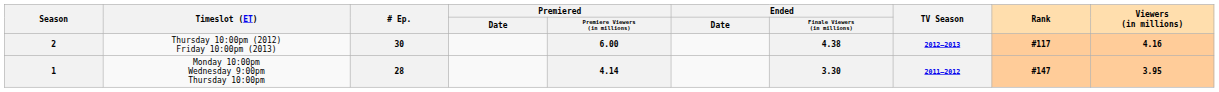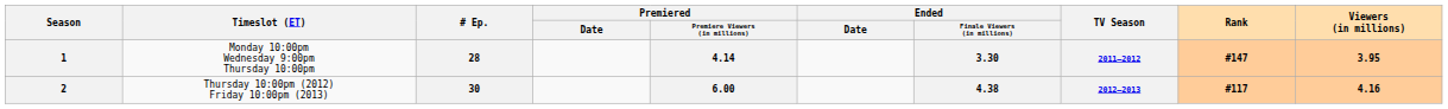rows swapped: 1 <-> 2
